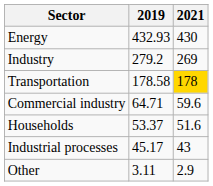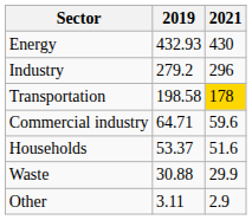Industry | 2021: 269 -> 296
Transportation | 2019: 178.58 -> 198.58
- row: Industrial processes | 45.17 | 43
+ row: Waste | 30.88 | 29.9
